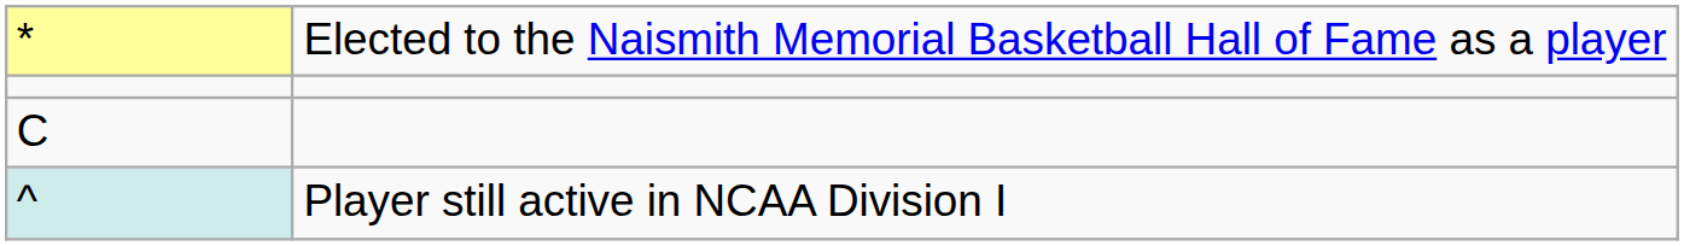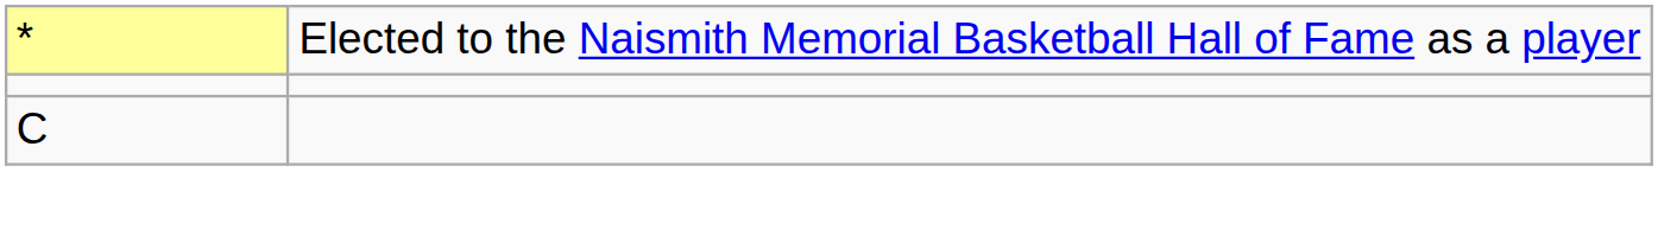- row: ^ | Player still active in NCAA Division I
